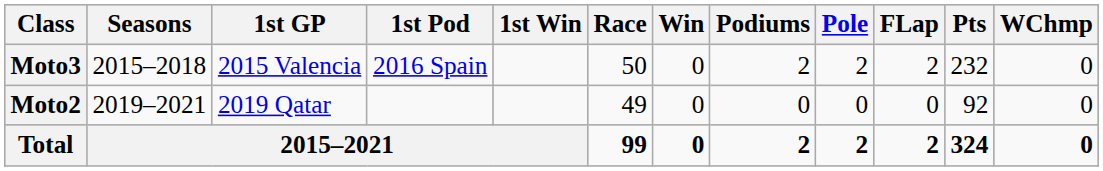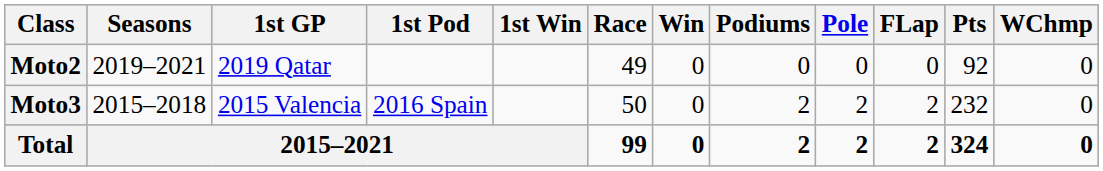rows swapped: Moto3 <-> Moto2
